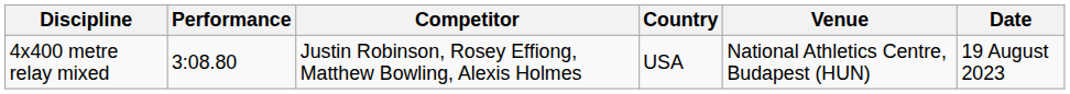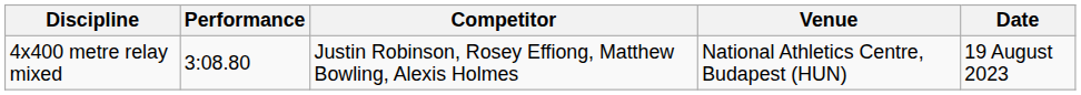- column: Country | USA
